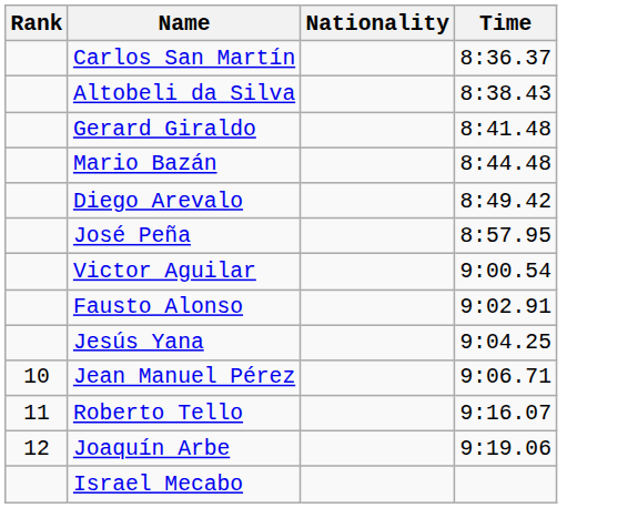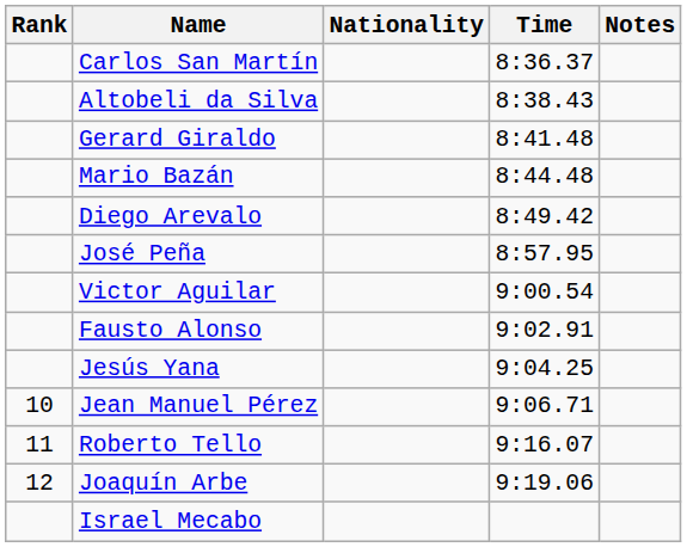+ column: Notes
